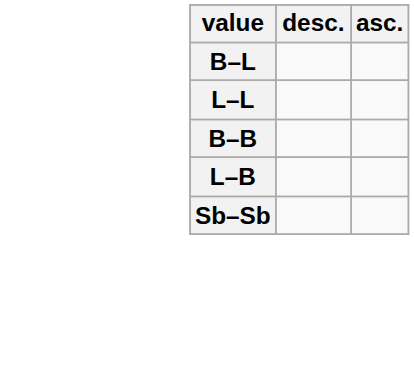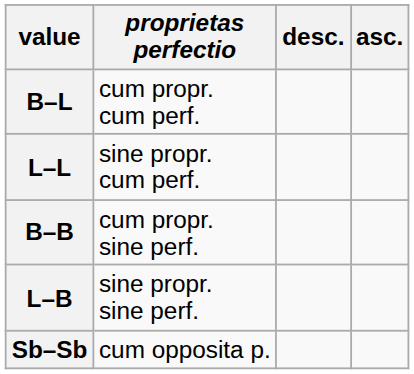+ column: proprietas perfectio | cum propr. cum perf. | sine propr. cum perf. | cum propr. sine perf. | sine propr. sine perf. | cum opposita p.
